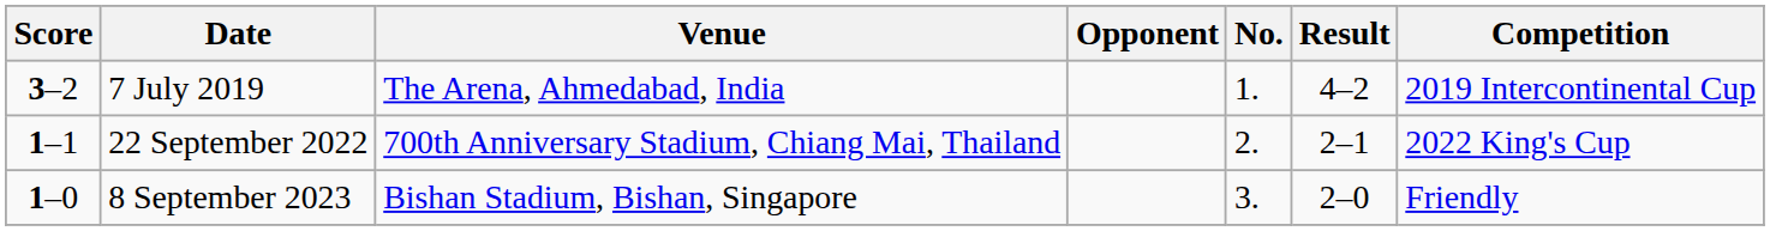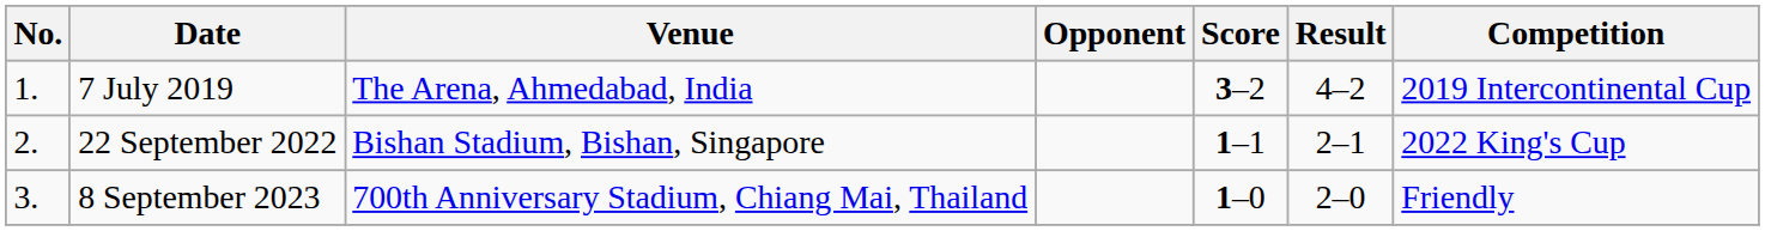columns swapped: No. <-> Score
22 September 2022 | Venue: 700th Anniversary Stadium, Chiang Mai, Thailand -> Bishan Stadium, Bishan, Singapore
8 September 2023 | Venue: Bishan Stadium, Bishan, Singapore -> 700th Anniversary Stadium, Chiang Mai, Thailand
